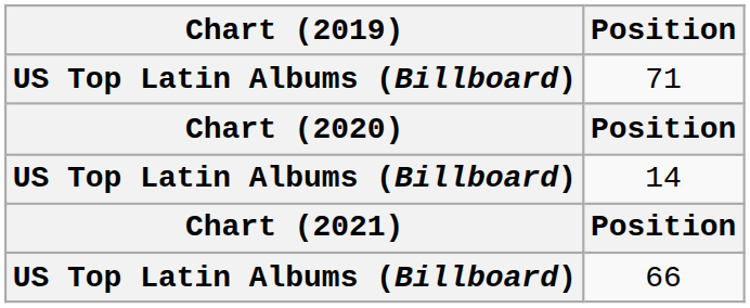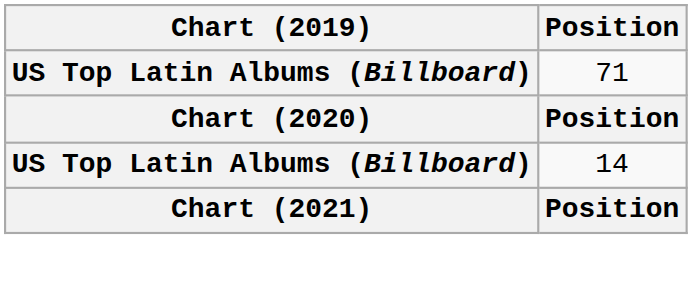- row: US Top Latin Albums (Billboard) | 66
